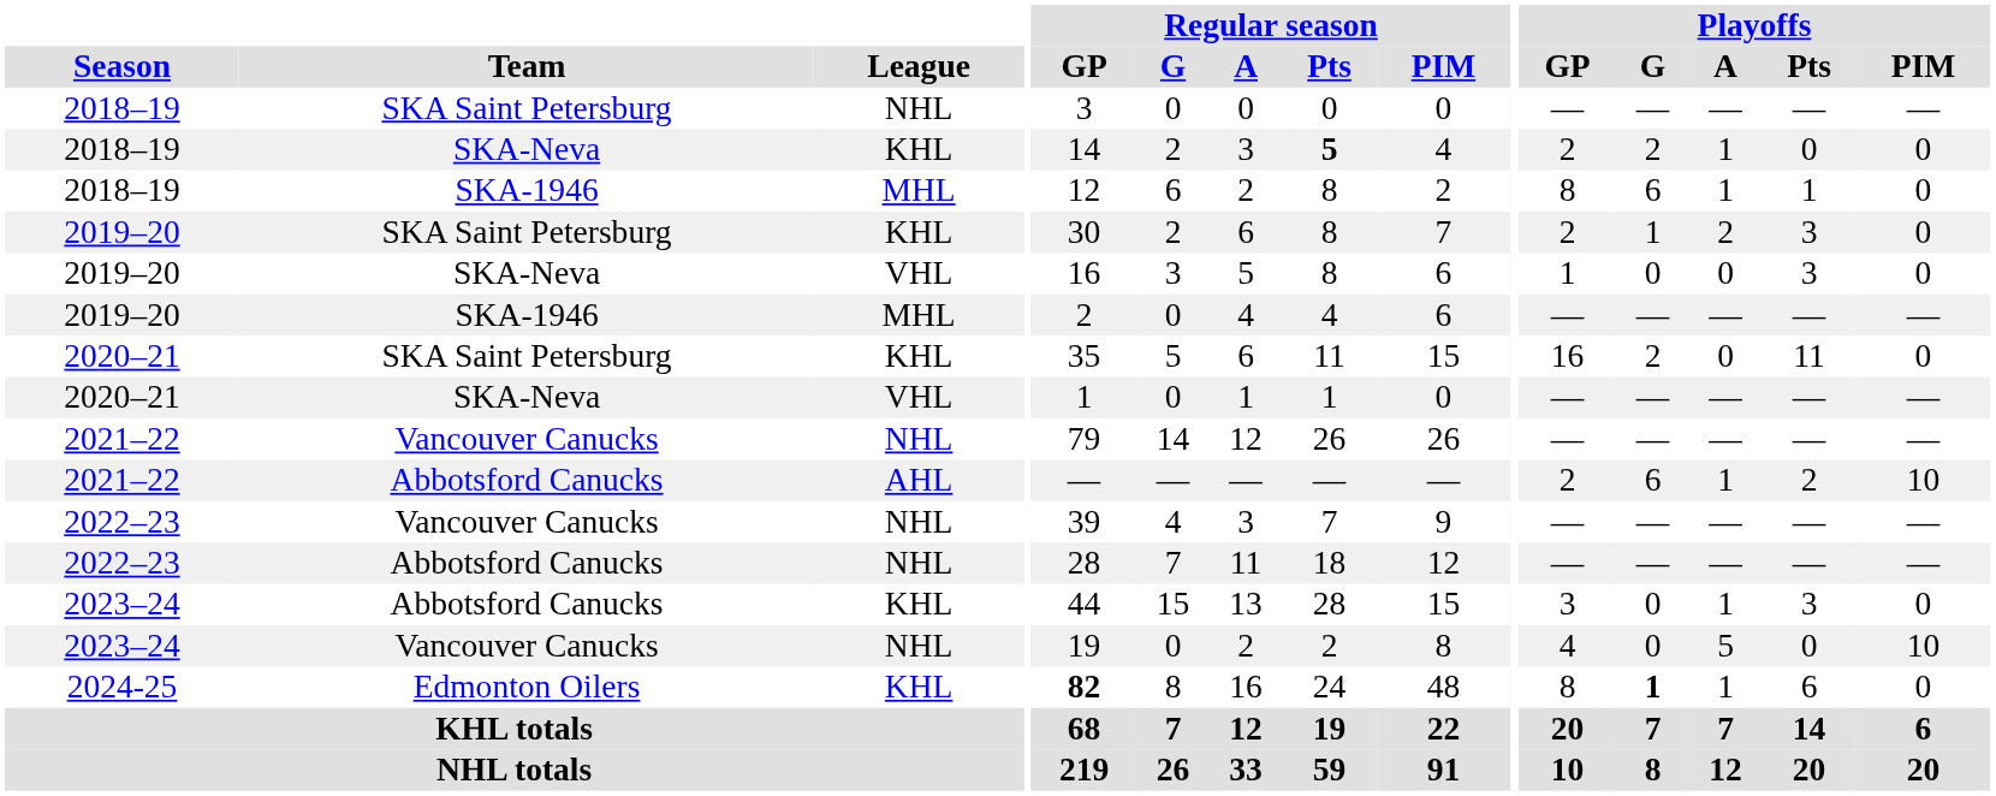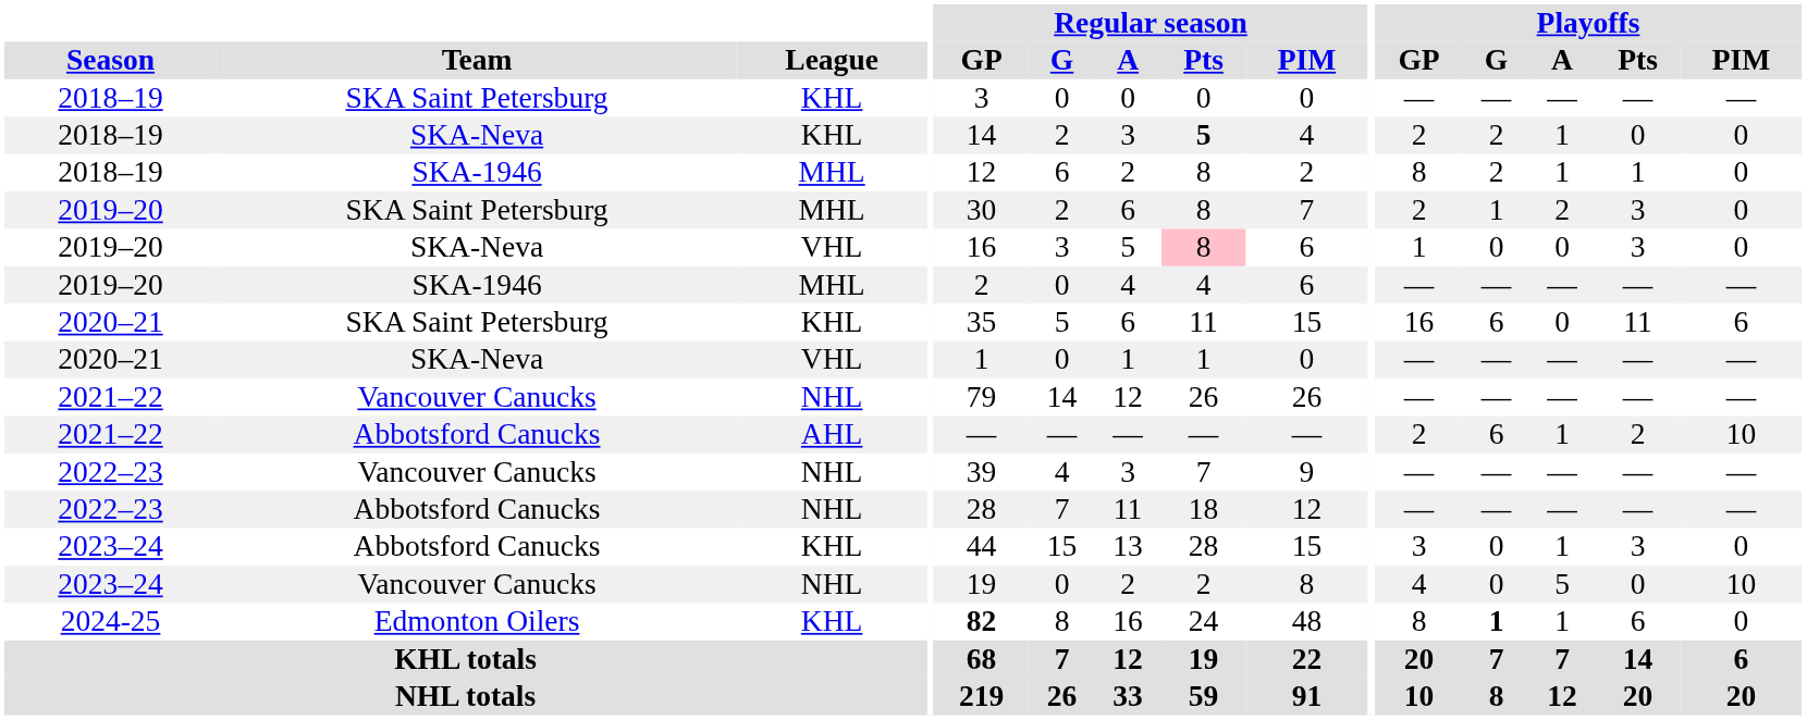2018–19 / SKA Saint Petersburg | League: NHL -> KHL
2018–19 / SKA-1946 | Playoffs / G: 6 -> 2
2019–20 / SKA Saint Petersburg | League: KHL -> MHL
2019–20 / SKA-Neva | Regular season / Pts: no background -> pink background
2020–21 / SKA Saint Petersburg | Playoffs / G: 2 -> 6
2020–21 / SKA Saint Petersburg | Playoffs / PIM: 0 -> 6
